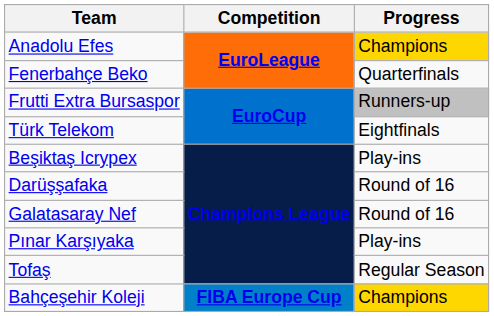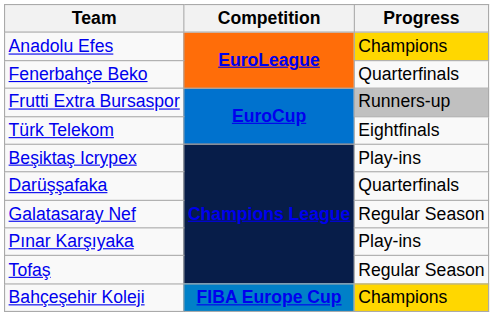Darüşşafaka | Progress: Round of 16 -> Quarterfinals
Galatasaray Nef | Progress: Round of 16 -> Regular Season
